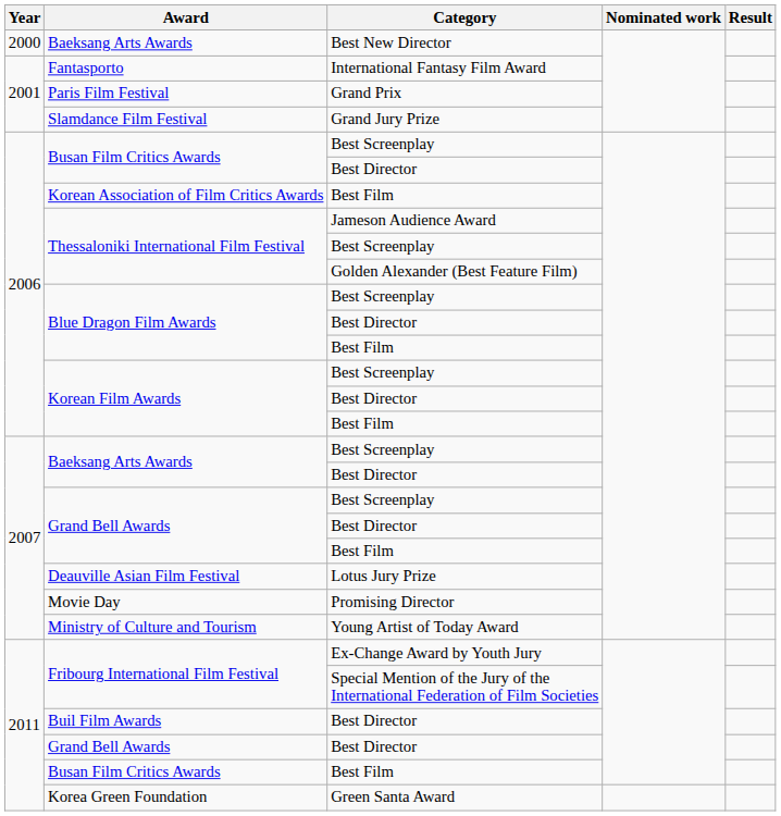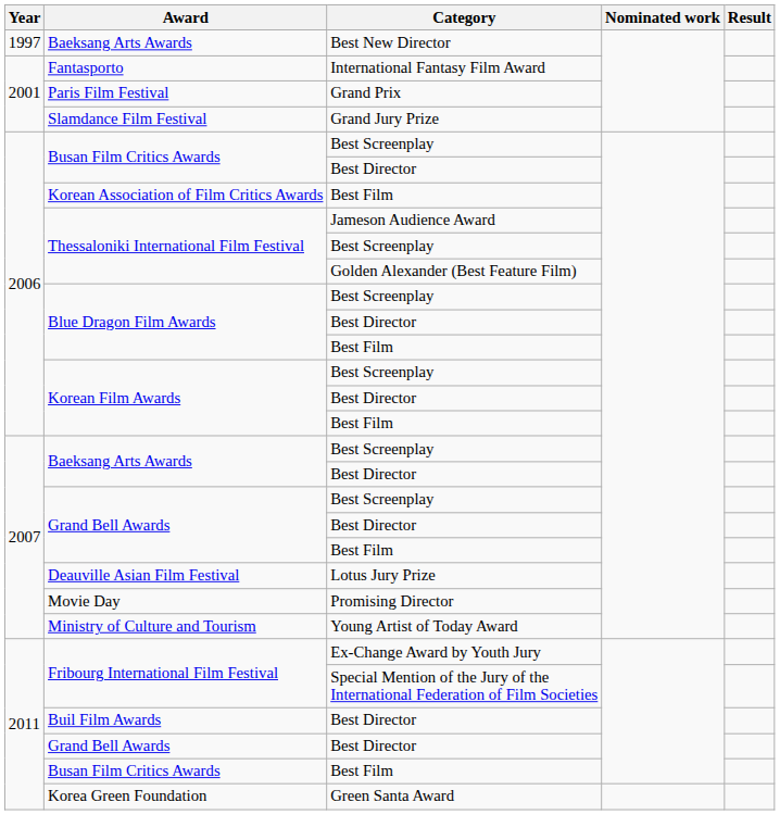Baeksang Arts Awards / Best New Director | Year: 2000 -> 1997
